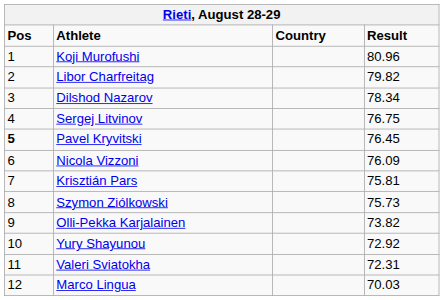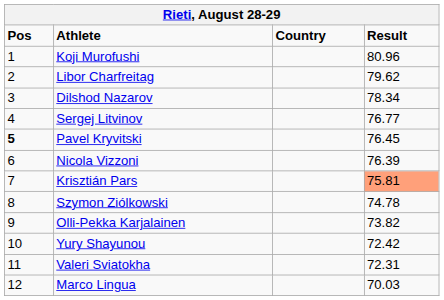Libor Charfreitag | Result: 79.82 -> 79.62
Sergej Litvinov | Result: 76.75 -> 76.77
Nicola Vizzoni | Result: 76.09 -> 76.39
Krisztián Pars | Result: no background -> lightsalmon background
Szymon Ziólkowski | Result: 75.73 -> 74.78
Yury Shayunou | Result: 72.92 -> 72.42
